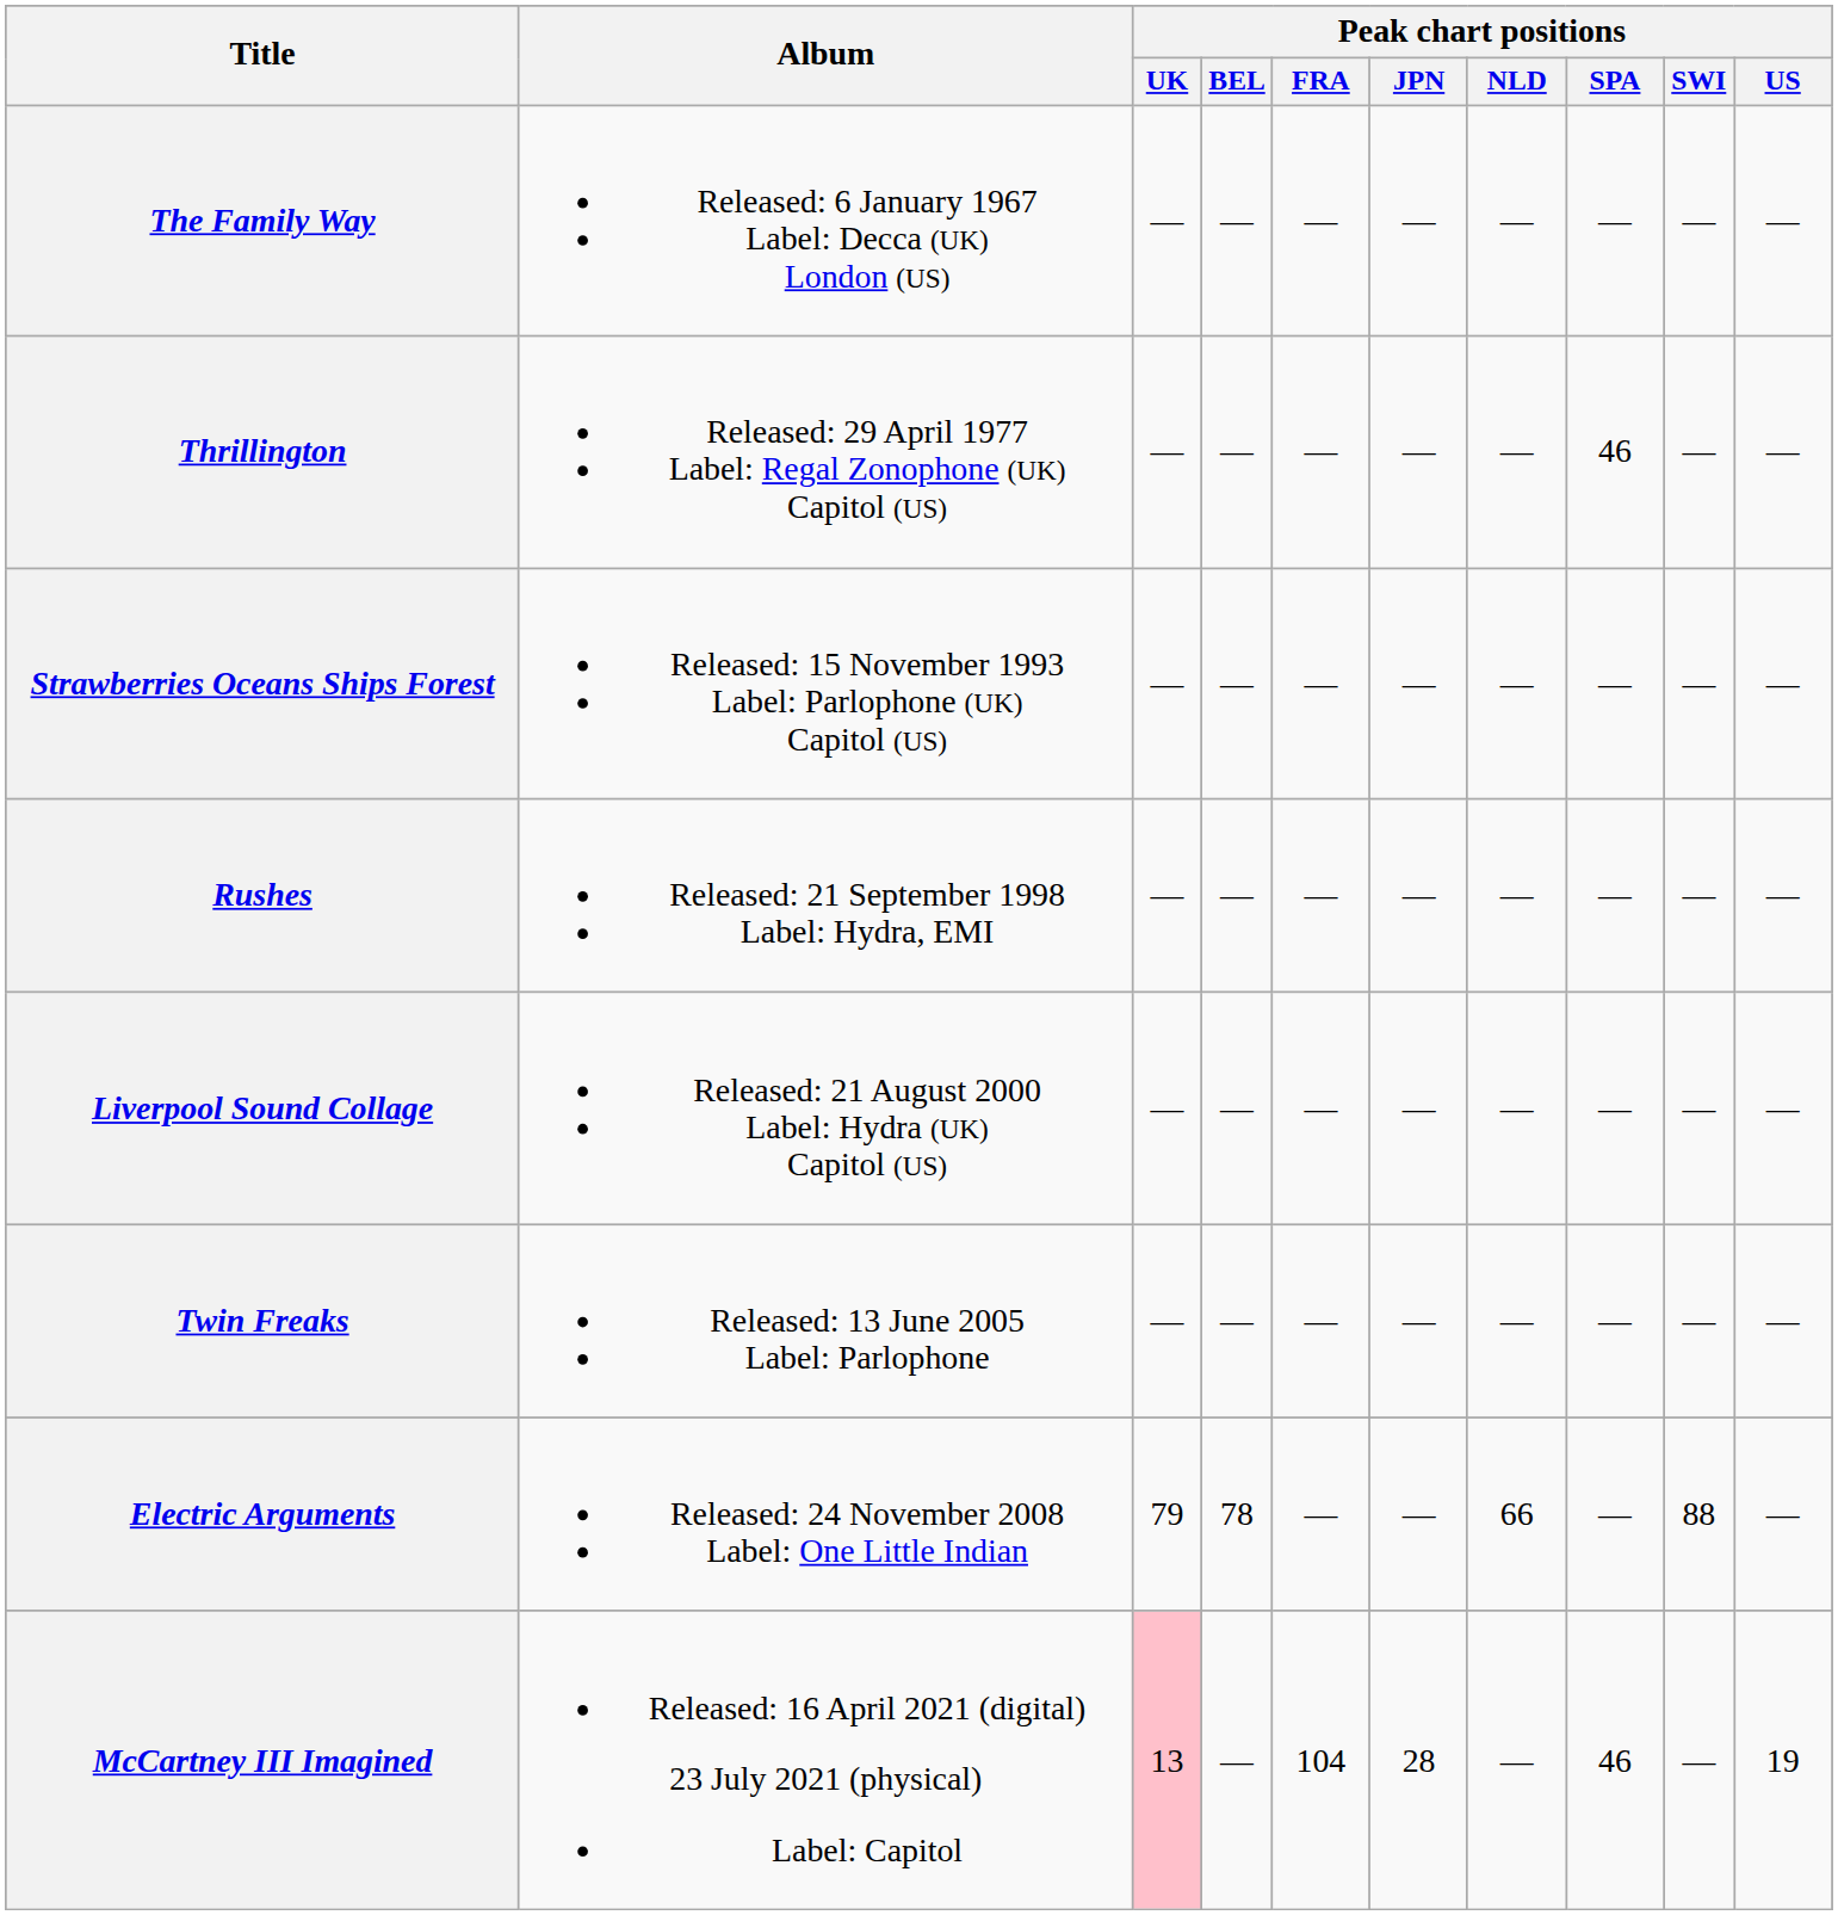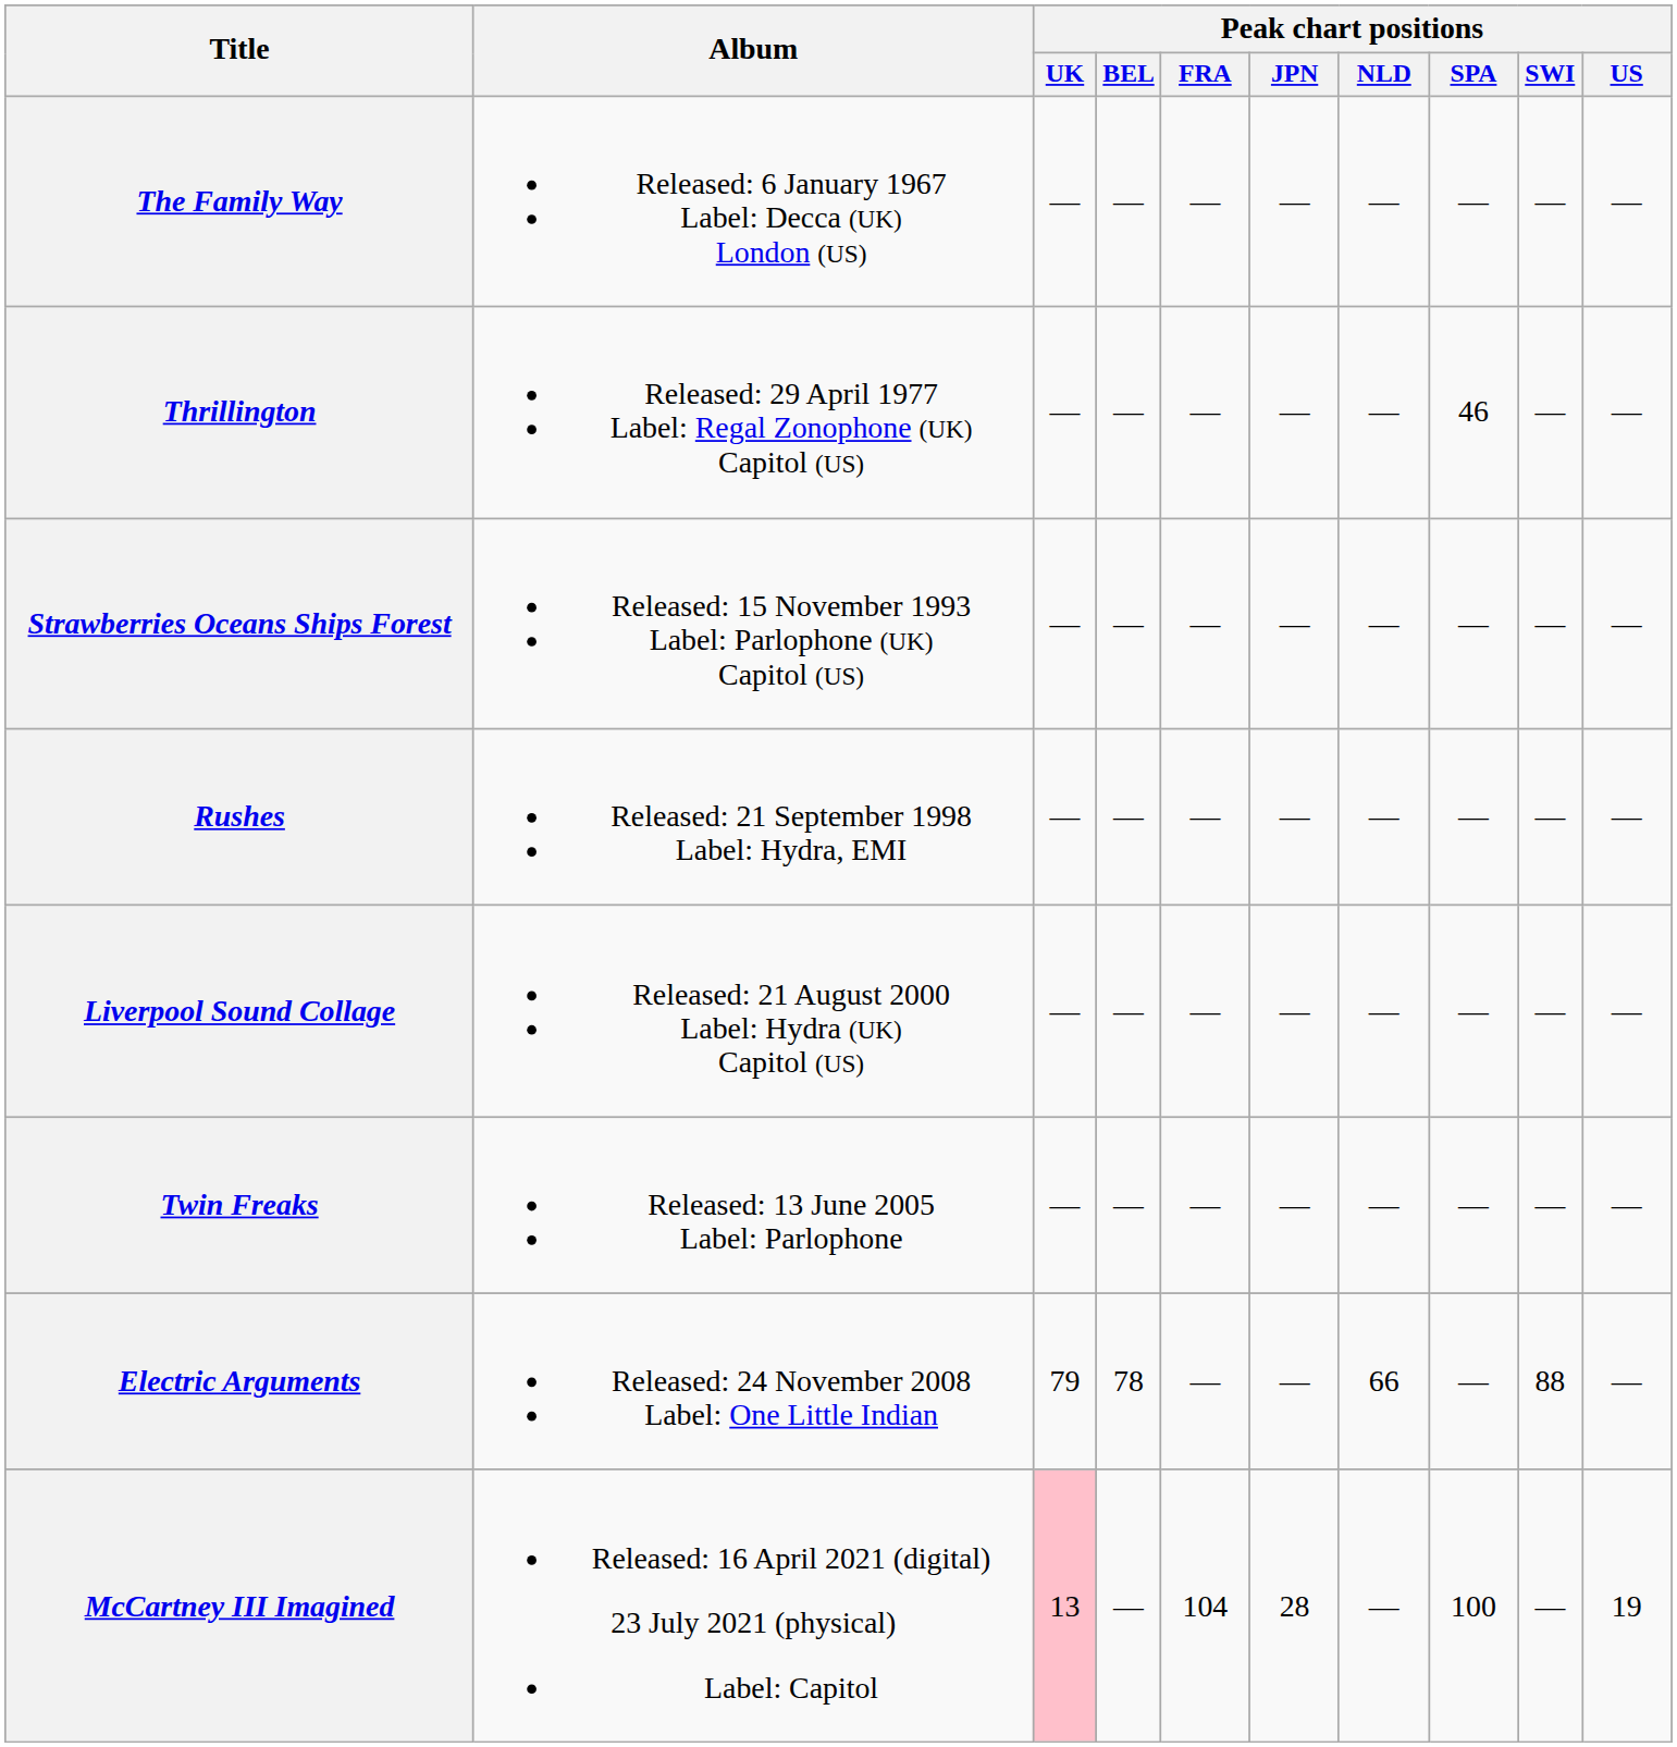McCartney III Imagined | Peak chart positions / SPA: 46 -> 100
